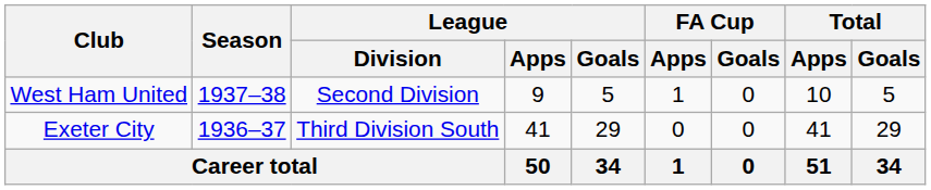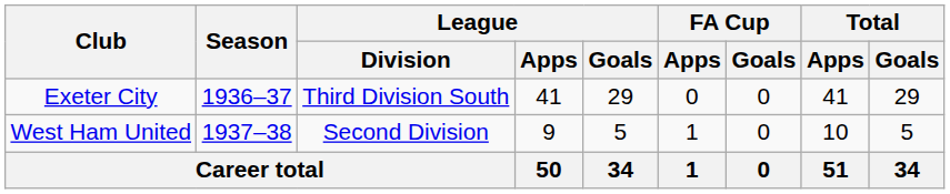rows swapped: Exeter City <-> West Ham United
